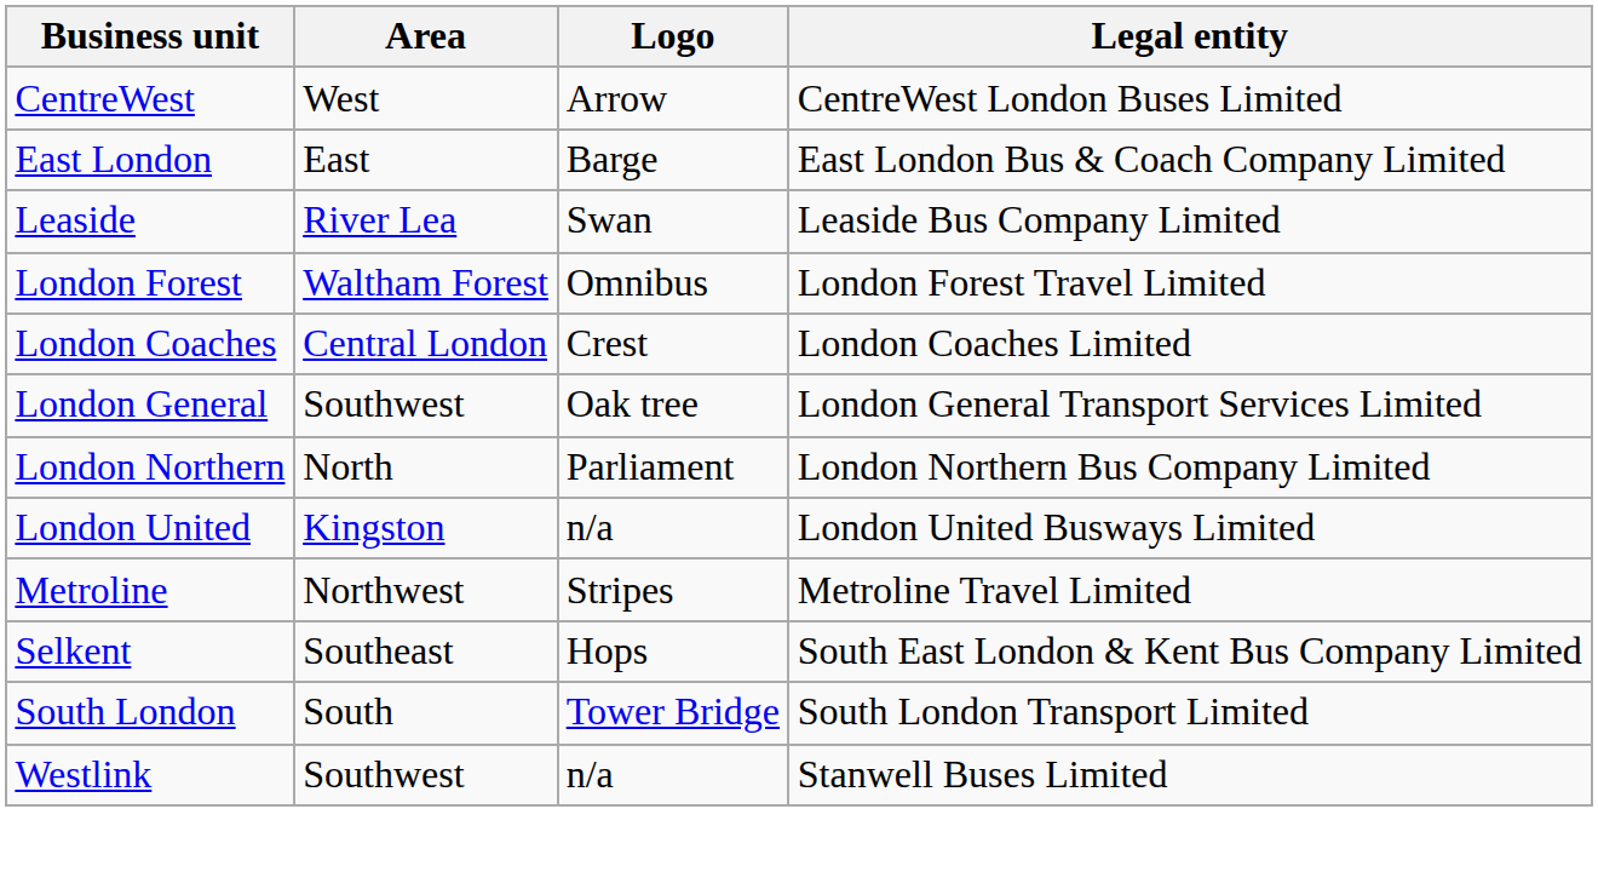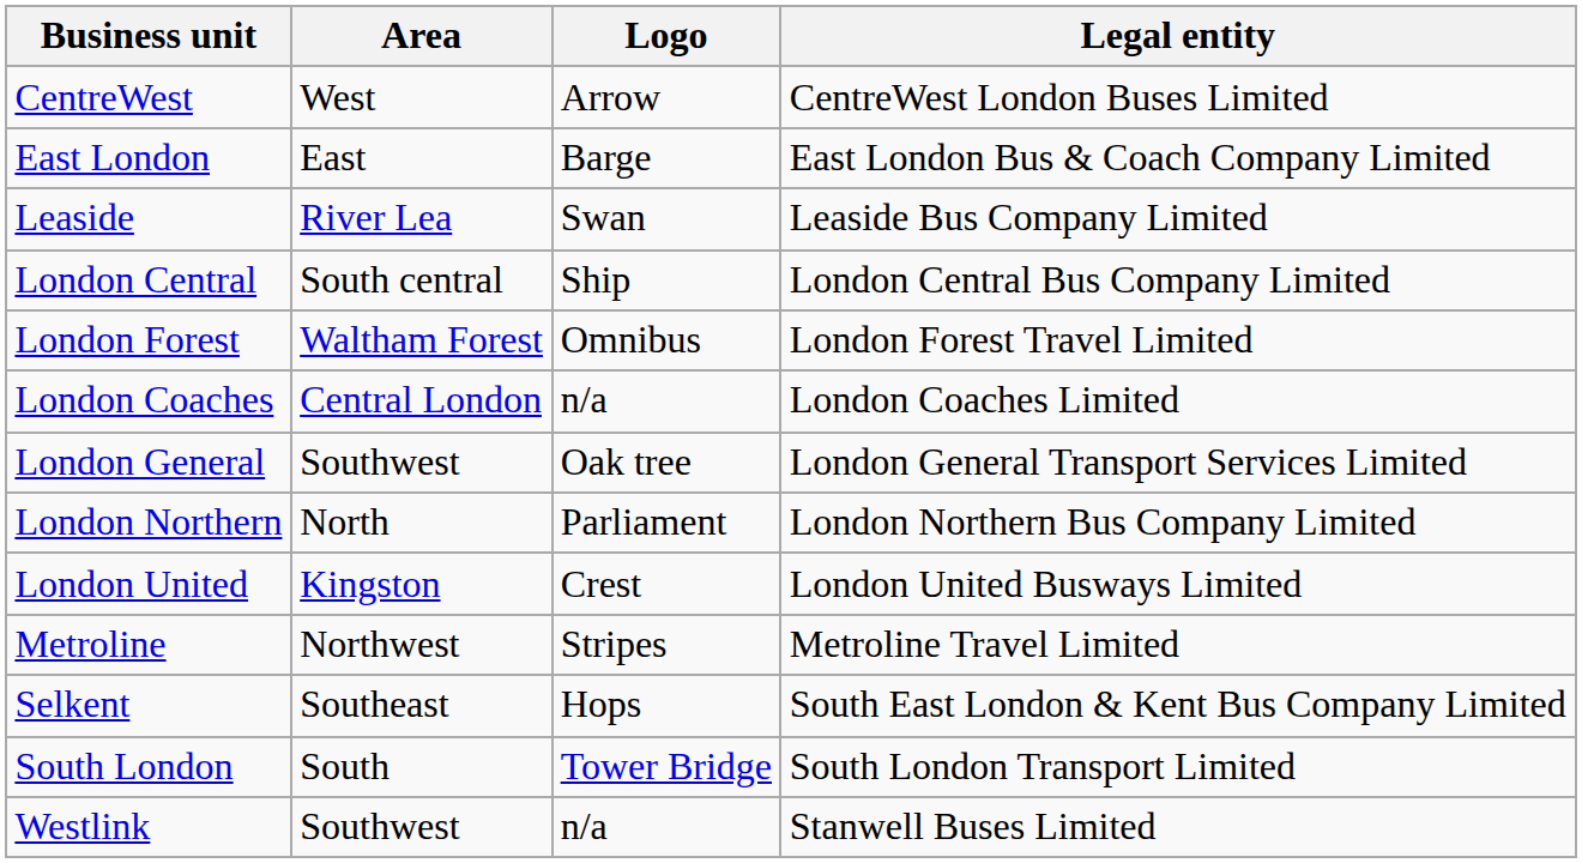+ row: London Central | South central | Ship | London Central Bus Company Limited
London Coaches | Logo: Crest -> n/a
London United | Logo: n/a -> Crest
